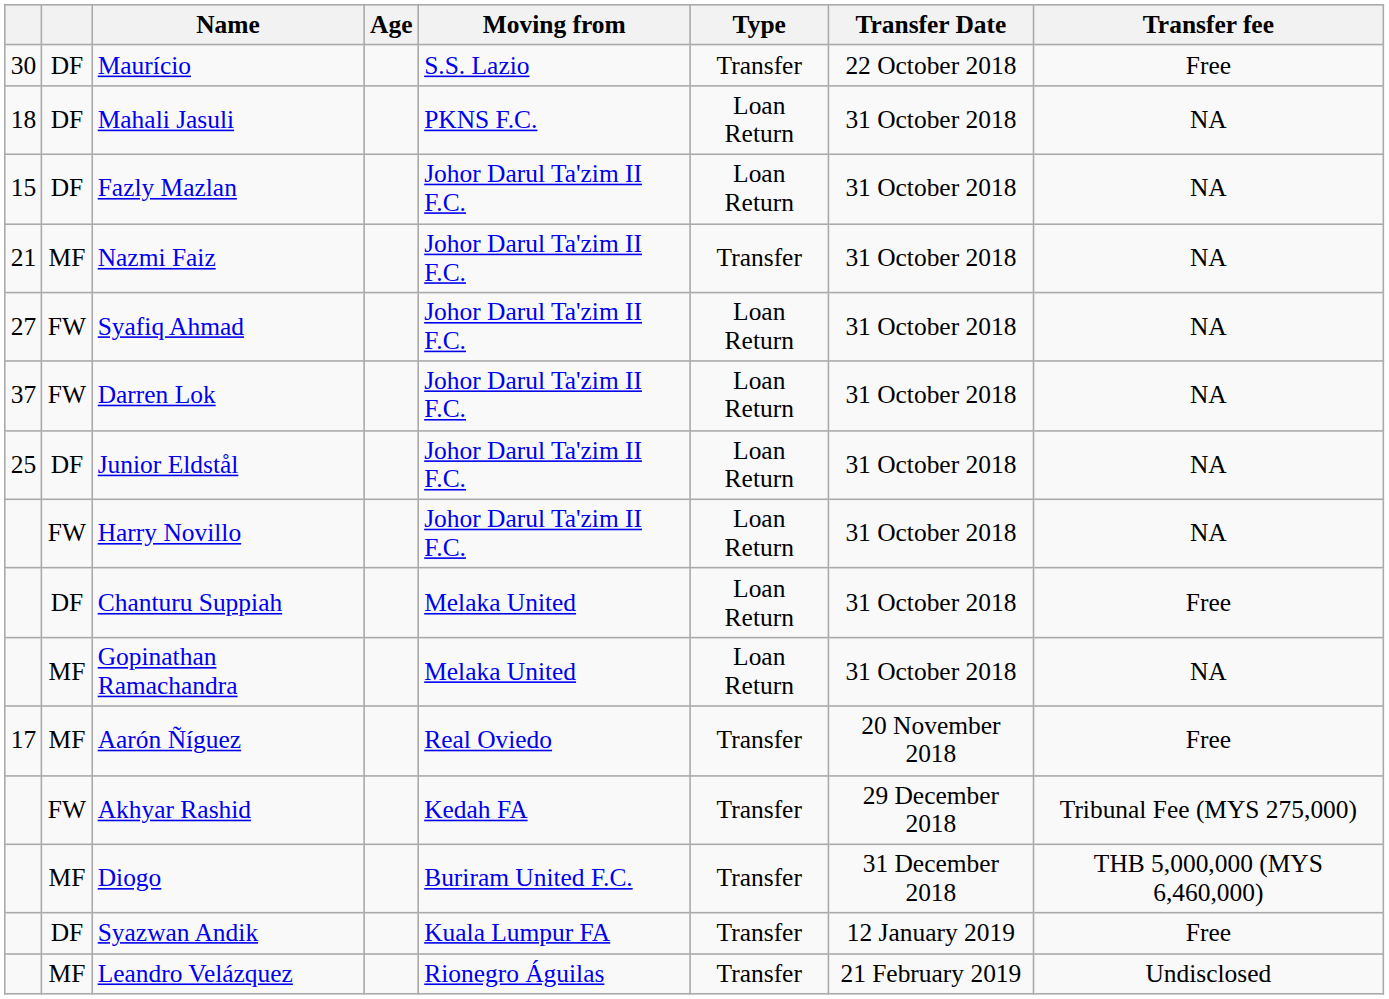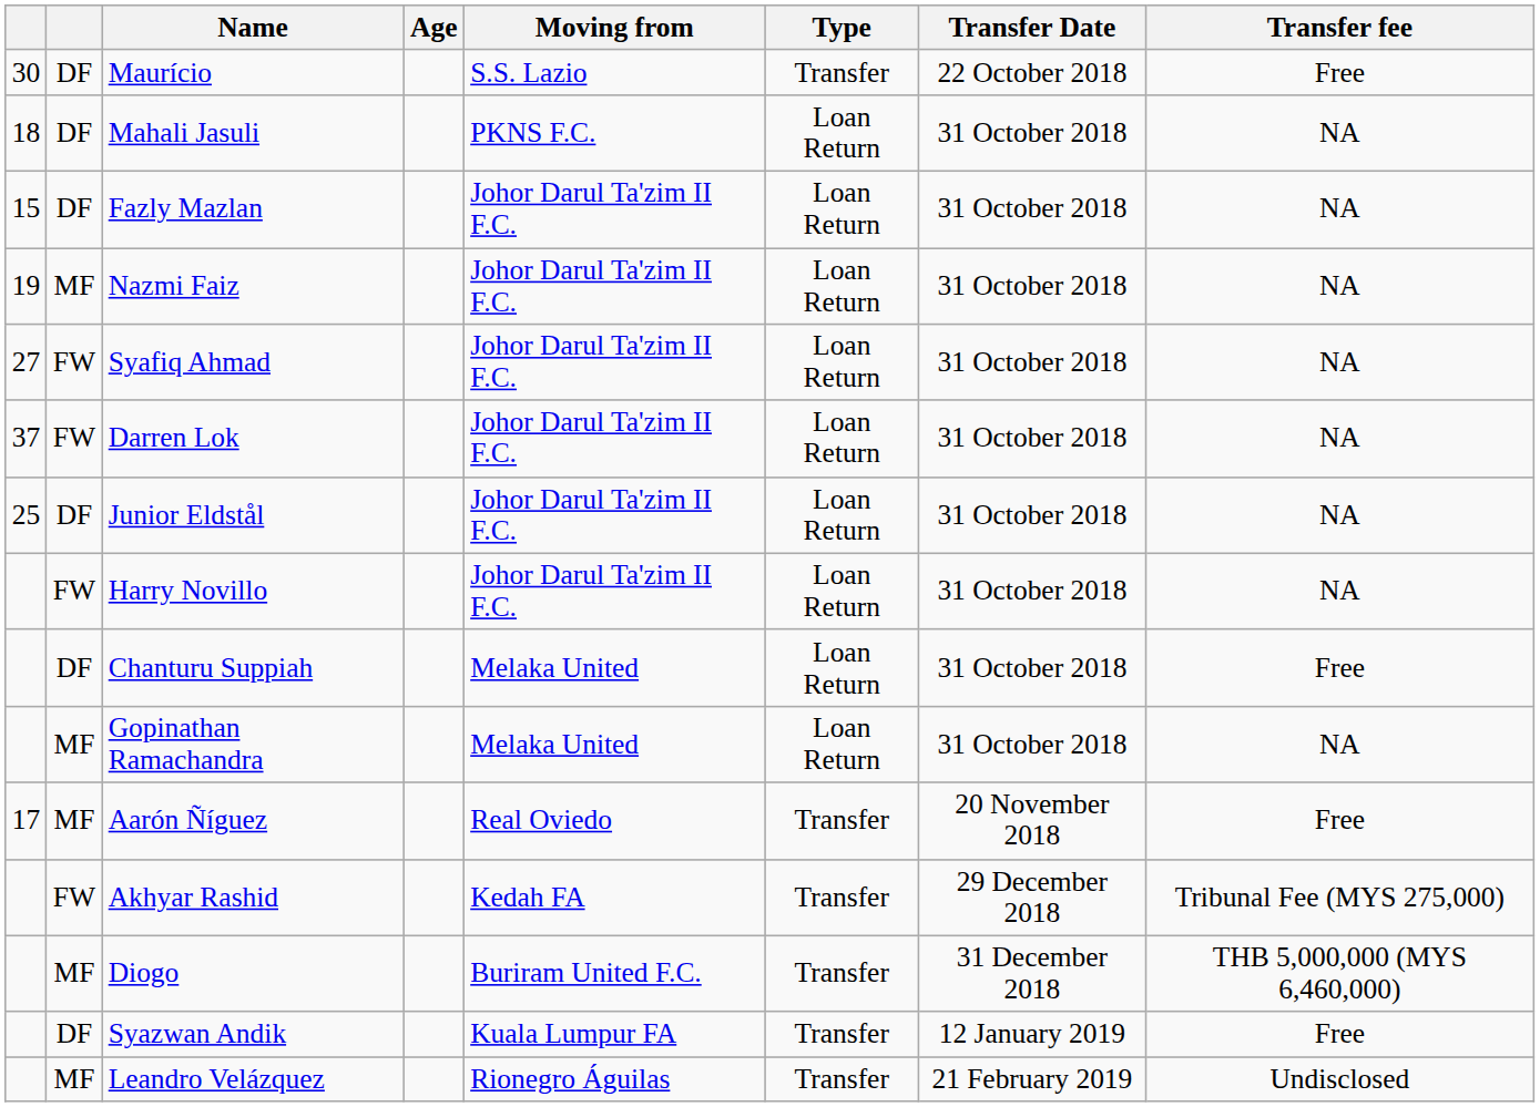Nazmi Faiz | column 1: 21 -> 19
Nazmi Faiz | Type: Transfer -> Loan Return
